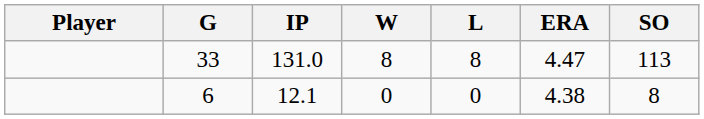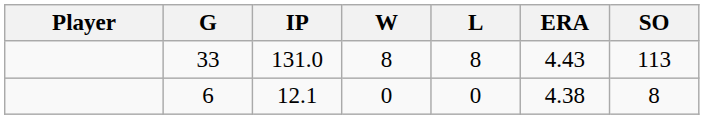33 | ERA: 4.47 -> 4.43
